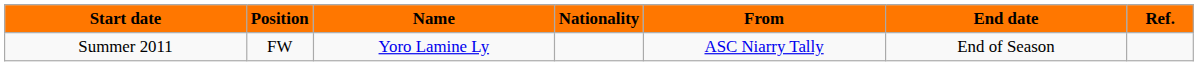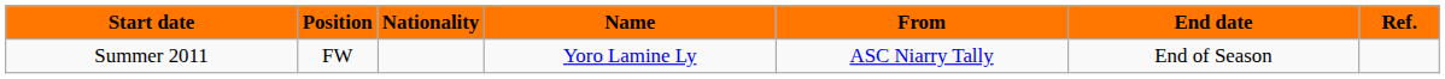columns swapped: Nationality <-> Name
